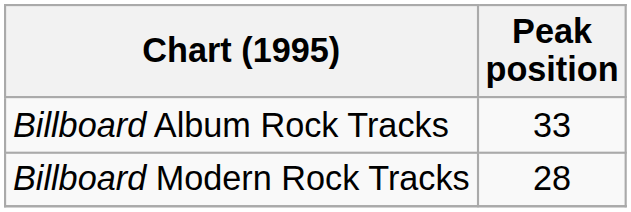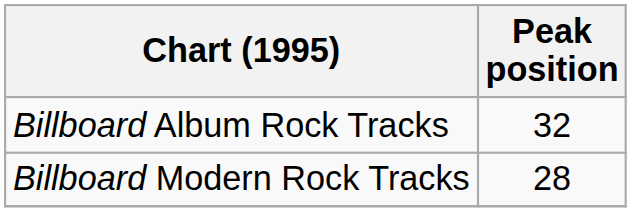Billboard Album Rock Tracks | Peak position: 33 -> 32
